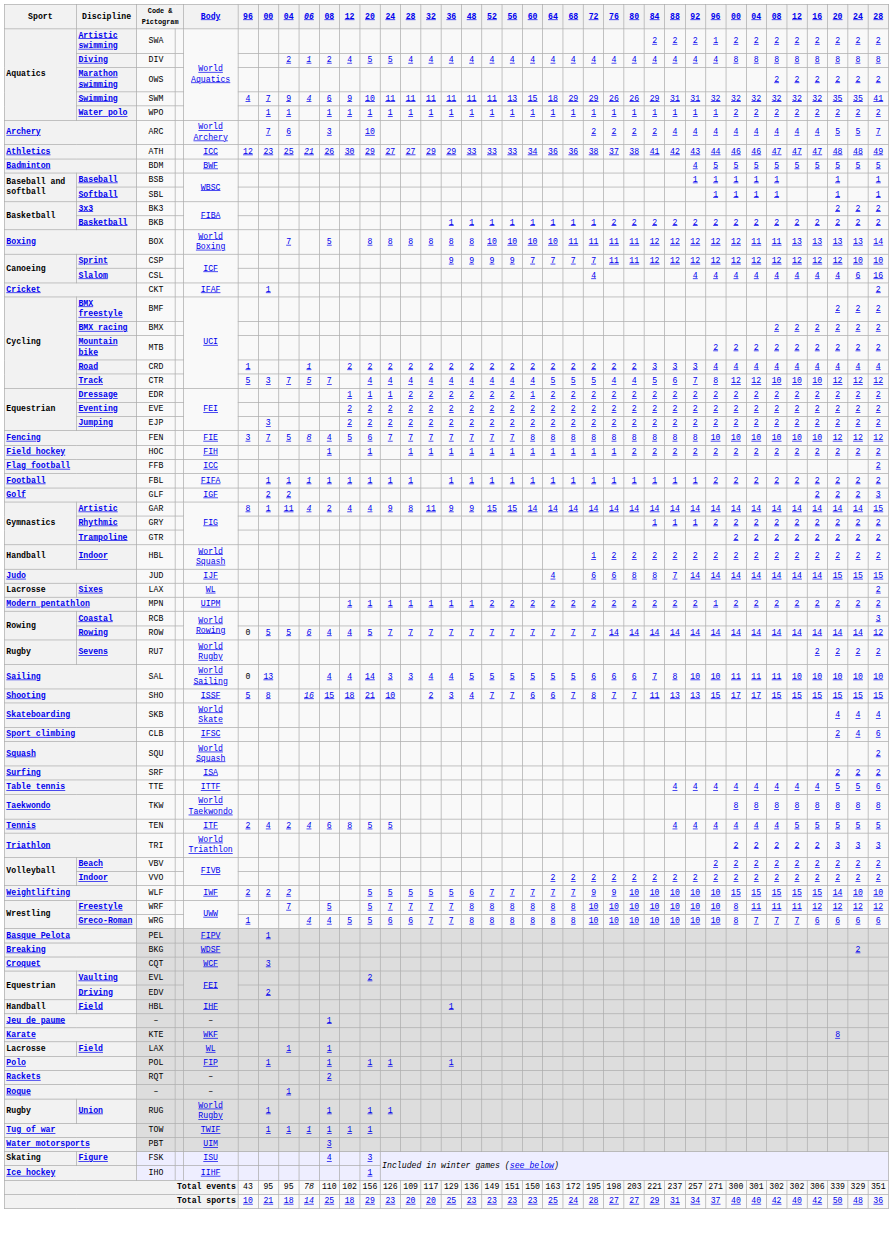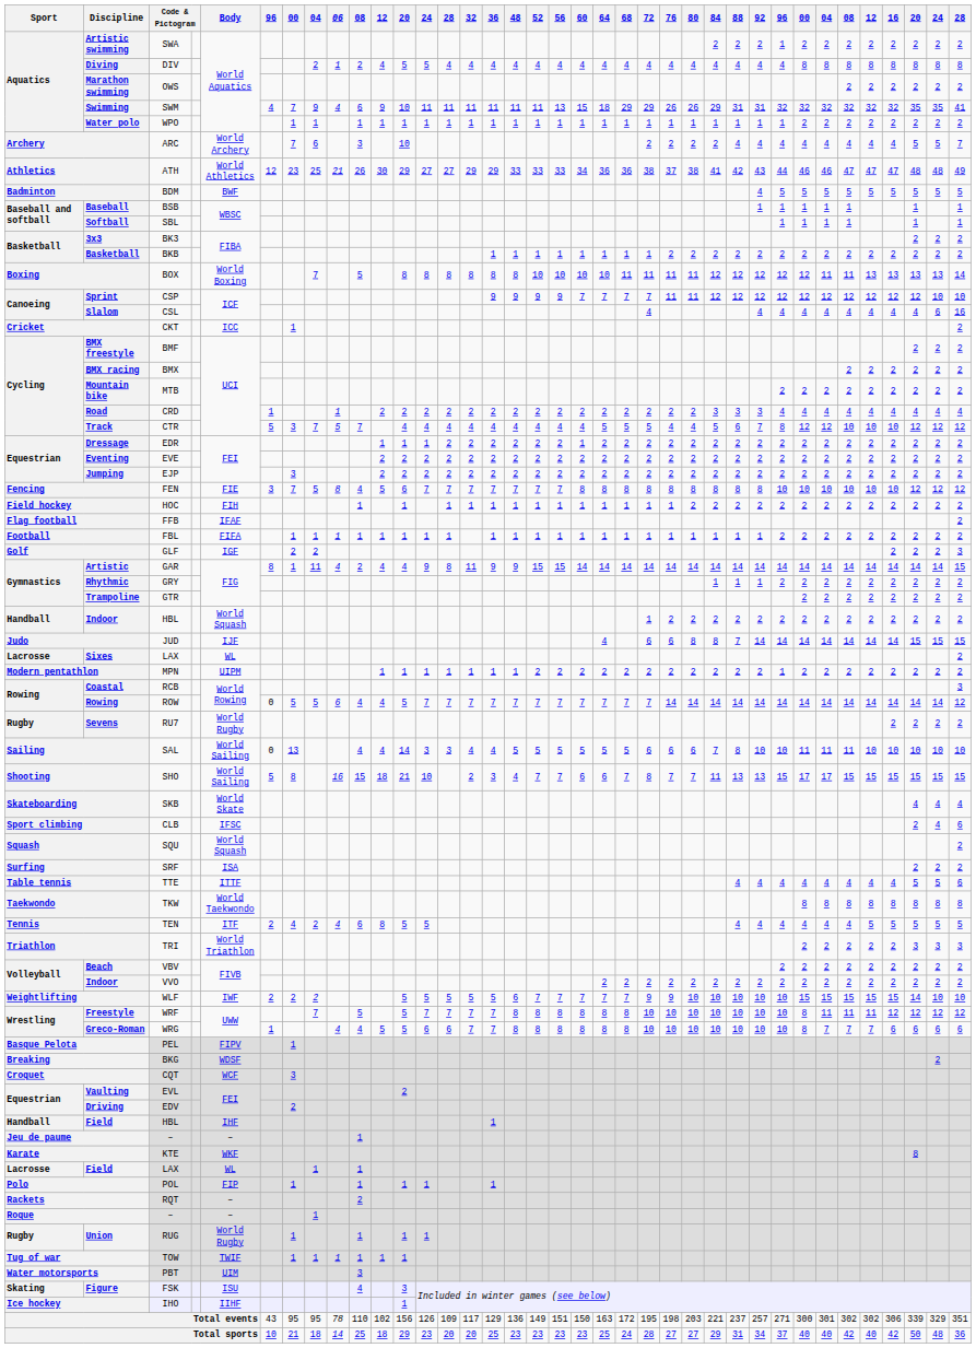Athletics | Body: ICC -> World Athletics
Cricket | Body: IFAF -> ICC
Flag football | Body: ICC -> IFAF
Shooting | Body: ISSF -> World Sailing
